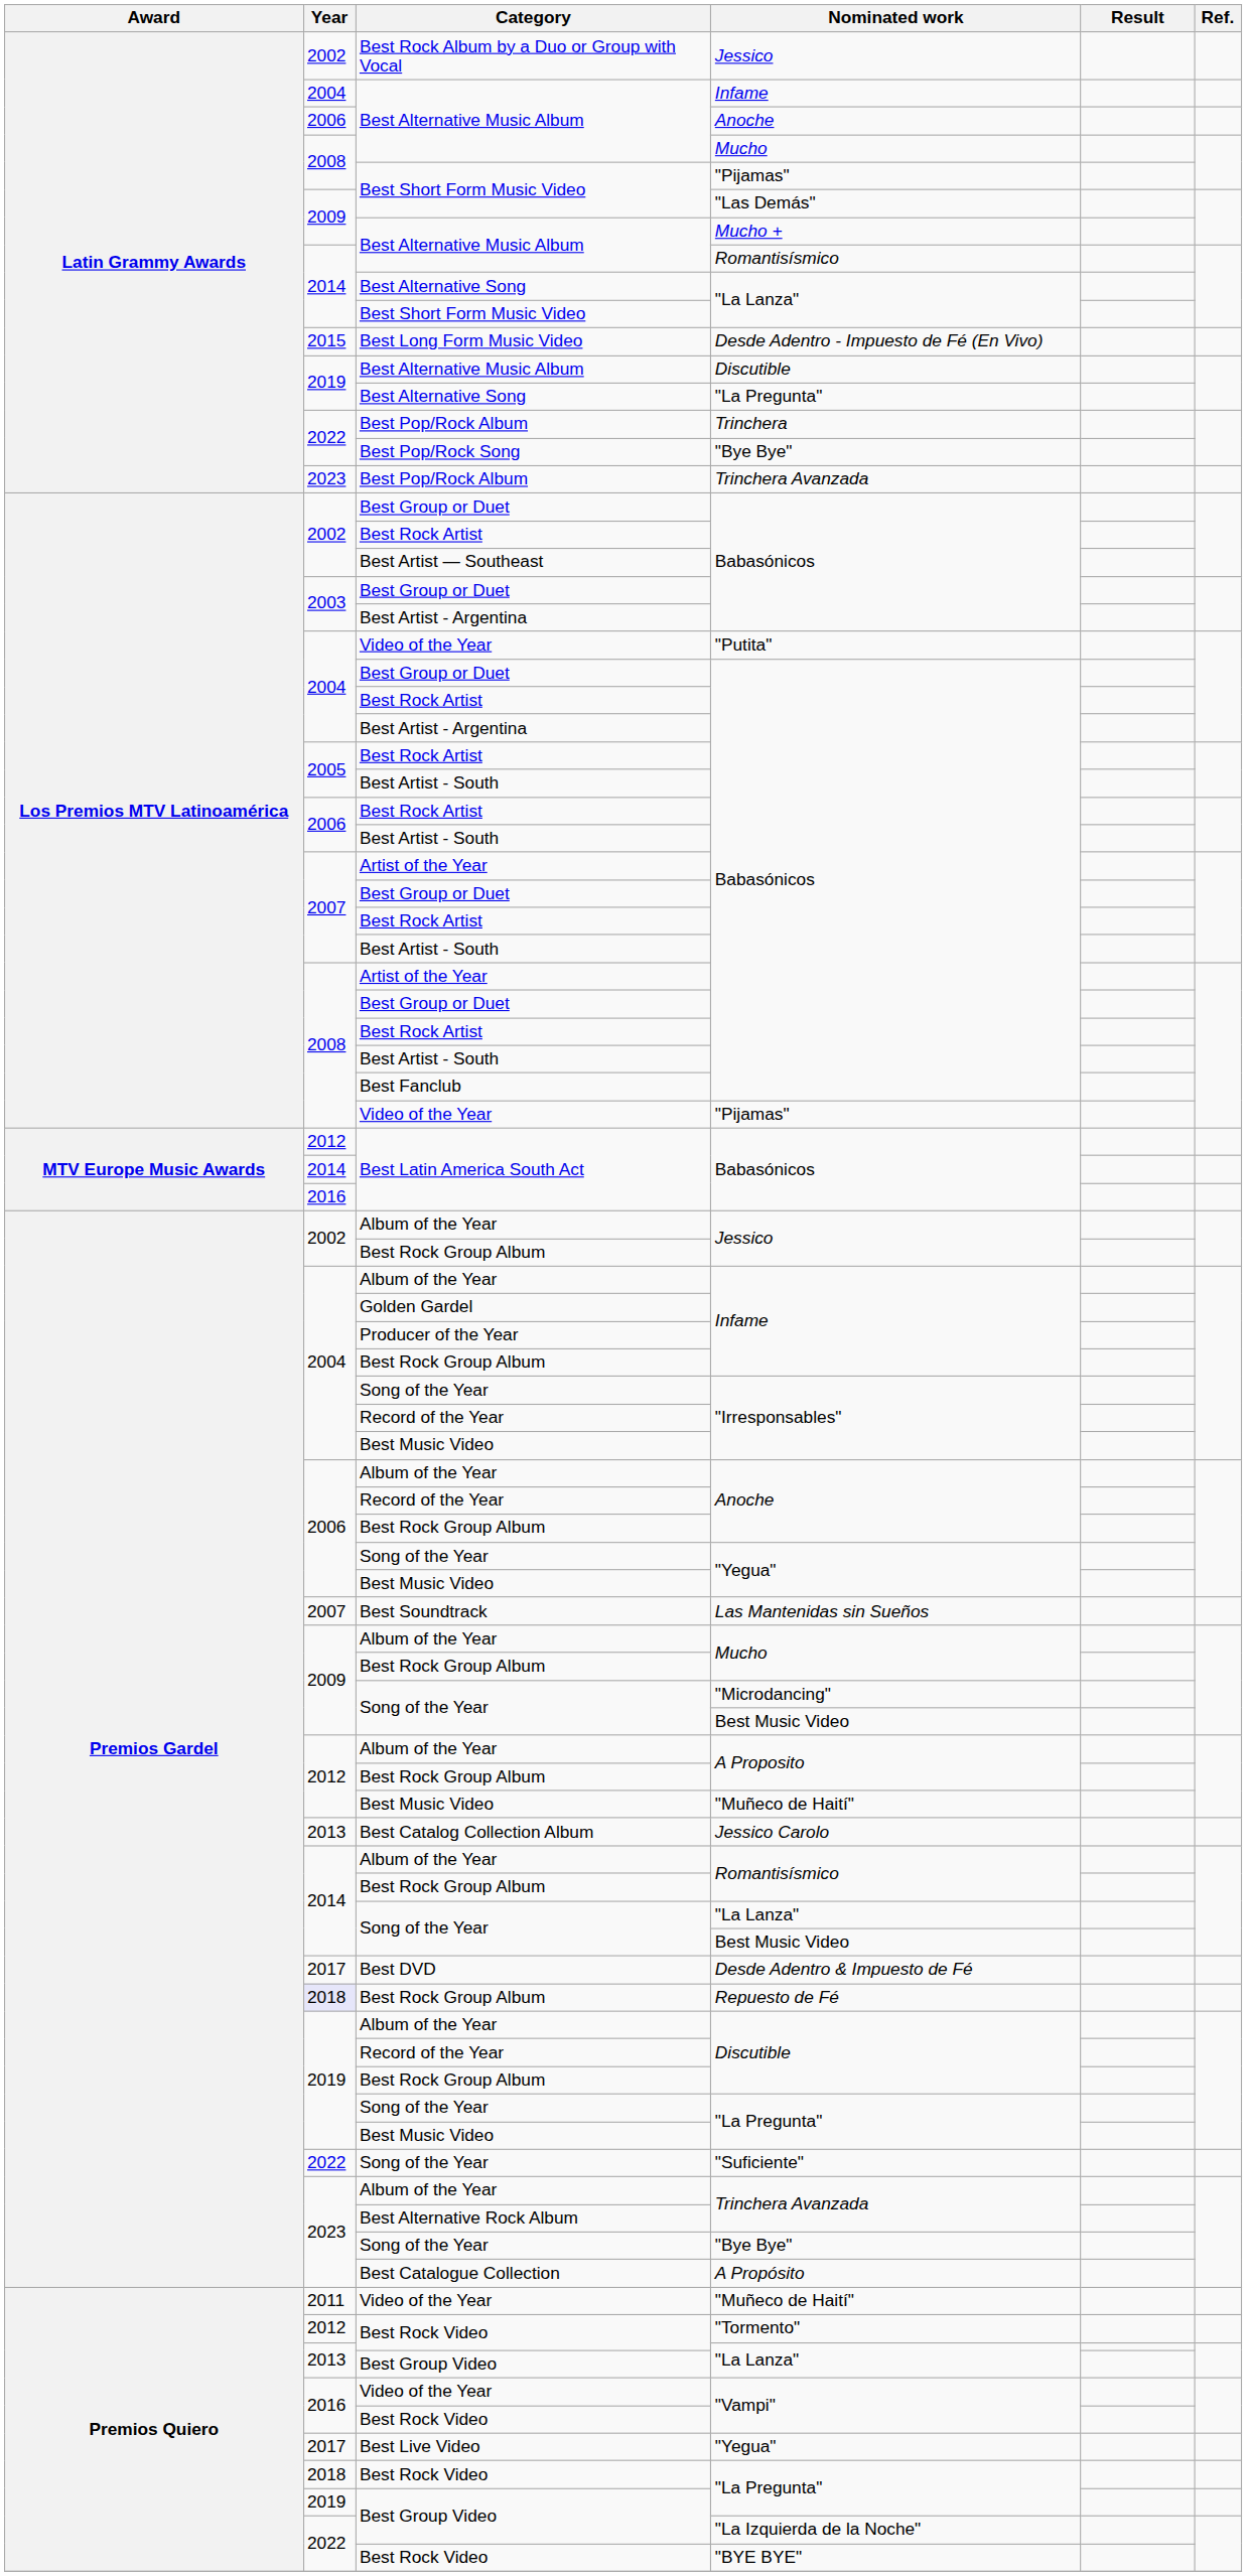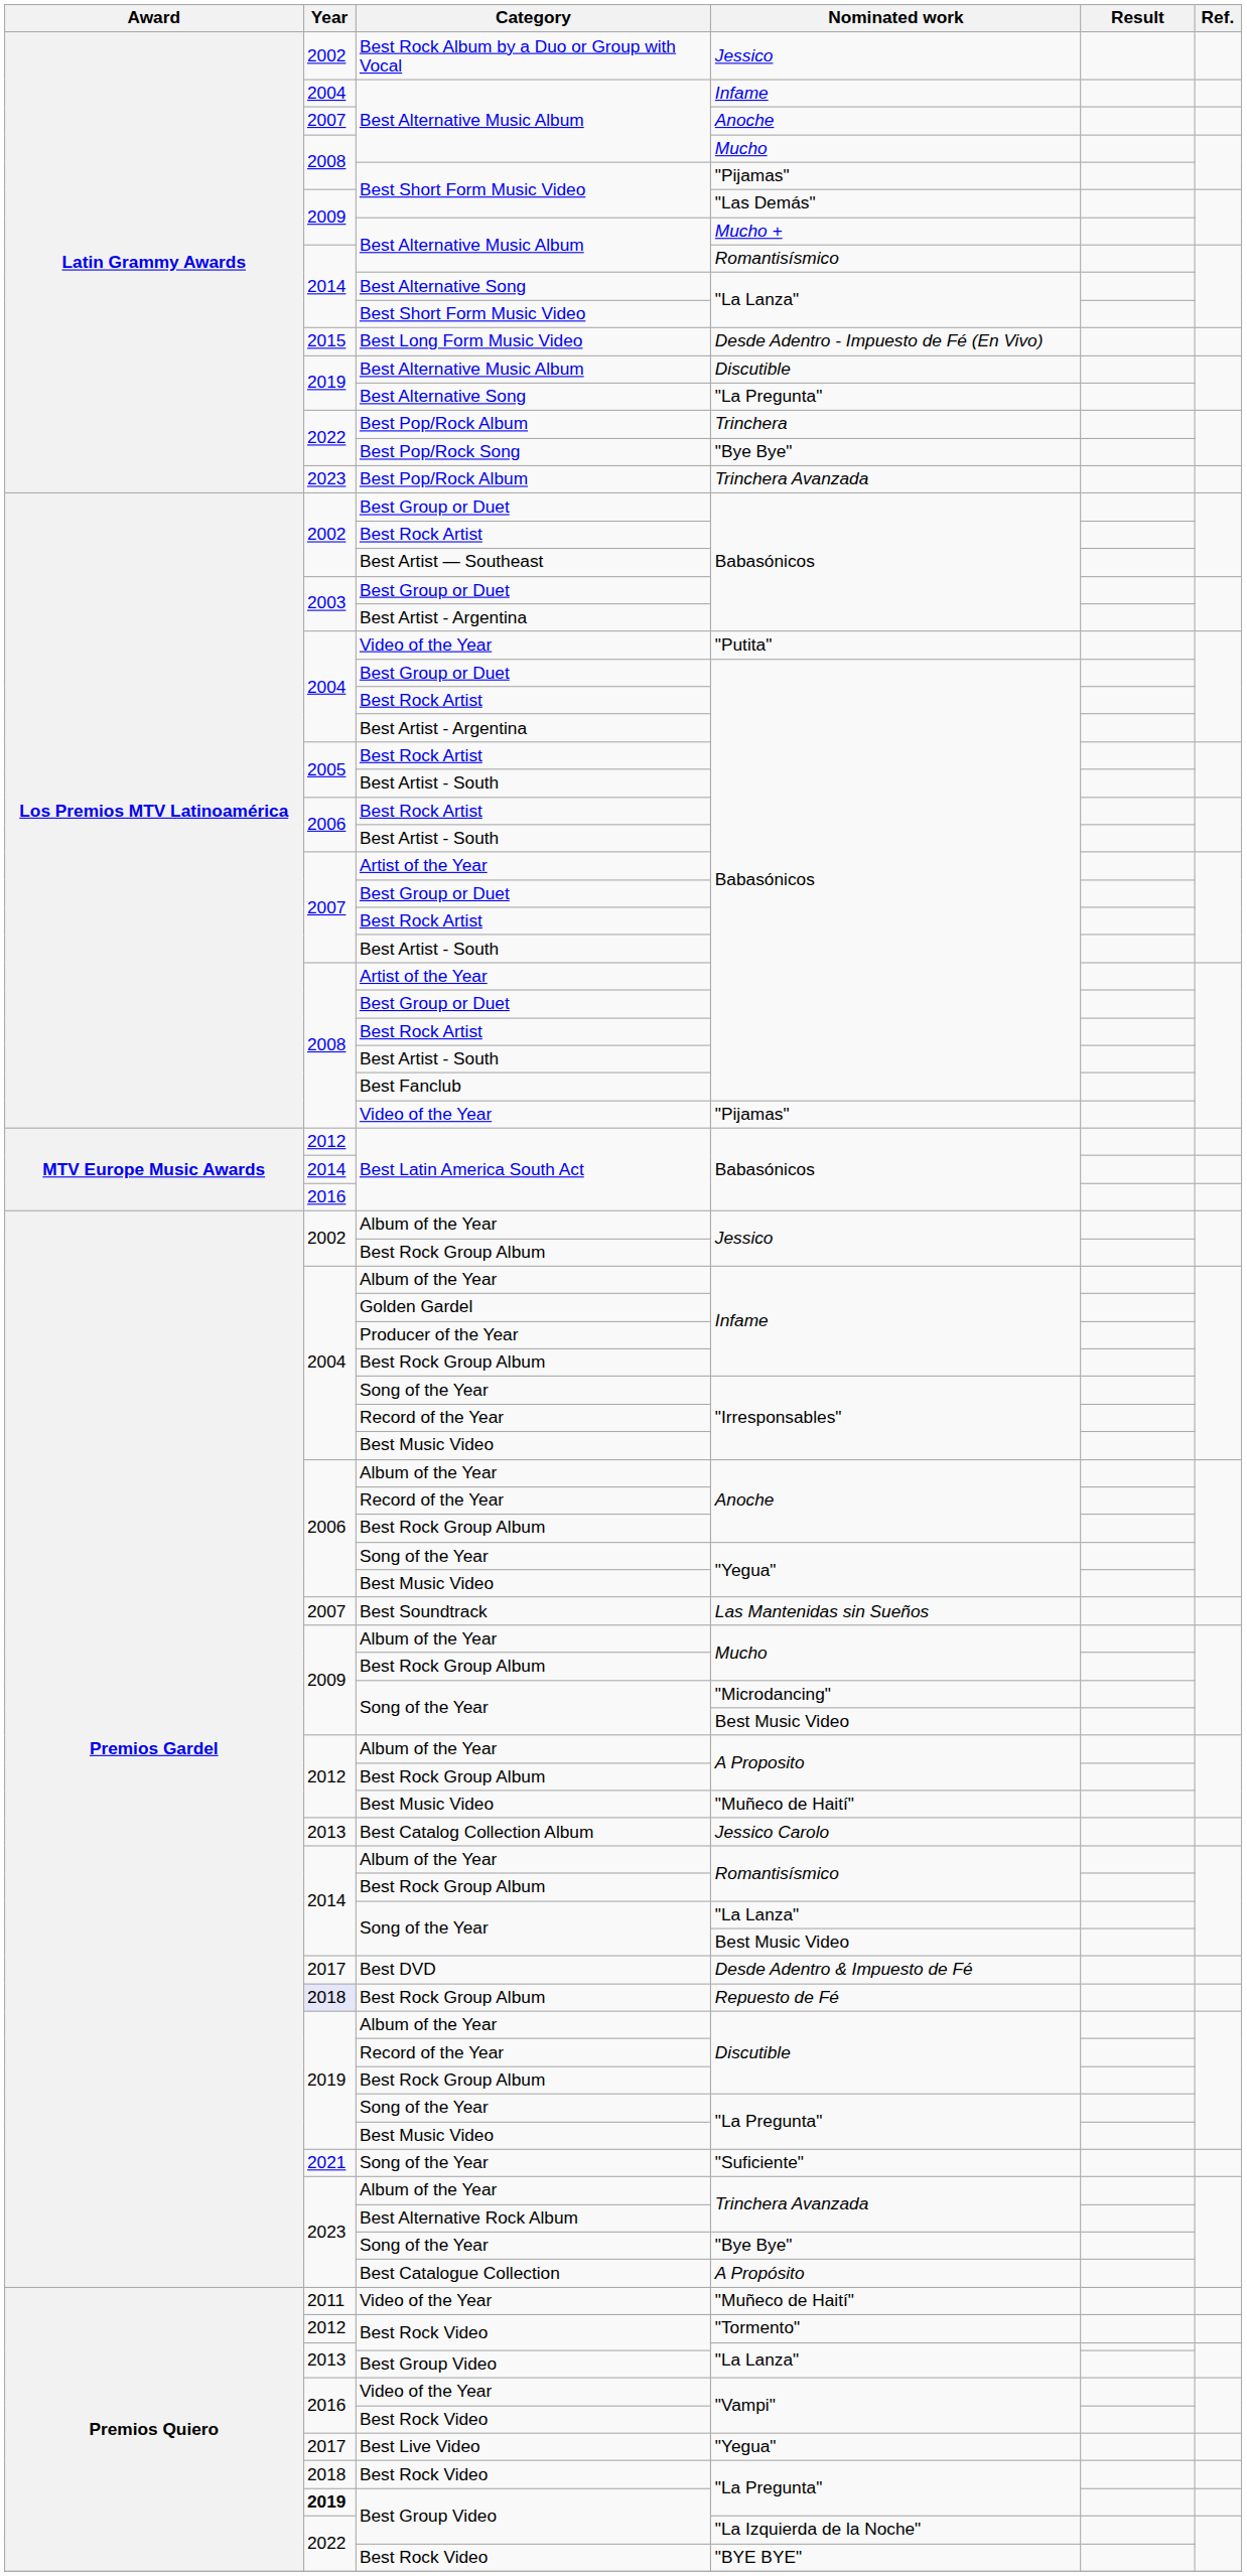Best Alternative Music Album / Anoche | Year: 2006 -> 2007
"Suficiente" | Year: 2022 -> 2021
Best Group Video / "La Pregunta" | Year: normal -> bold
